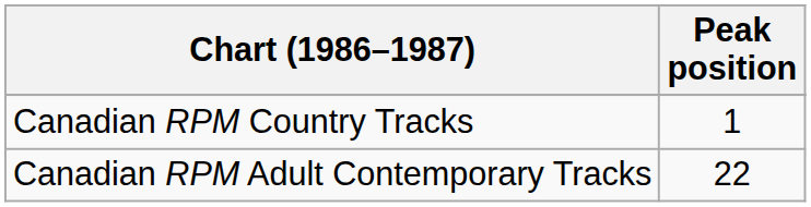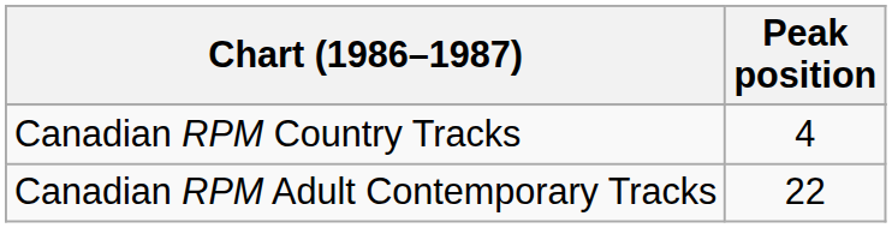Canadian RPM Country Tracks | Peak position: 1 -> 4
